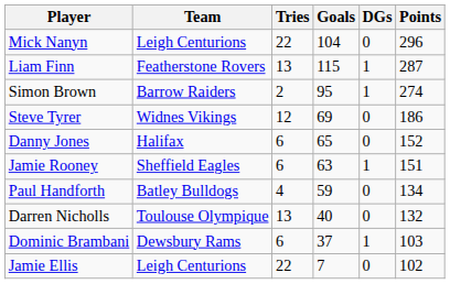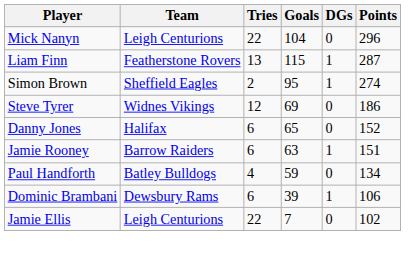Simon Brown | Team: Barrow Raiders -> Sheffield Eagles
Jamie Rooney | Team: Sheffield Eagles -> Barrow Raiders
- row: Darren Nicholls | Toulouse Olympique | 13 | 40 | 0 | 132
Dominic Brambani | Goals: 37 -> 39
Dominic Brambani | Points: 103 -> 106
